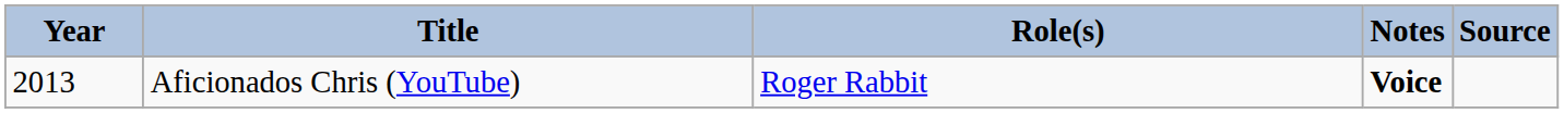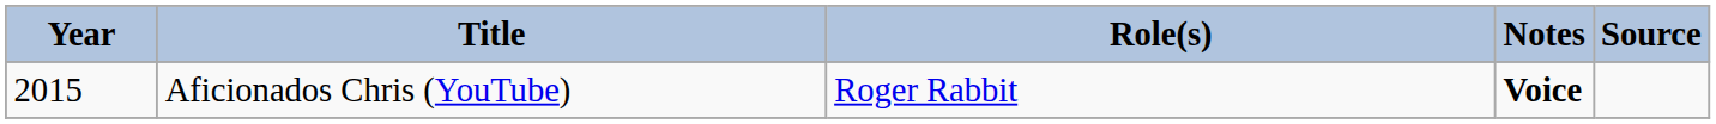Aficionados Chris (YouTube) | Year: 2013 -> 2015
